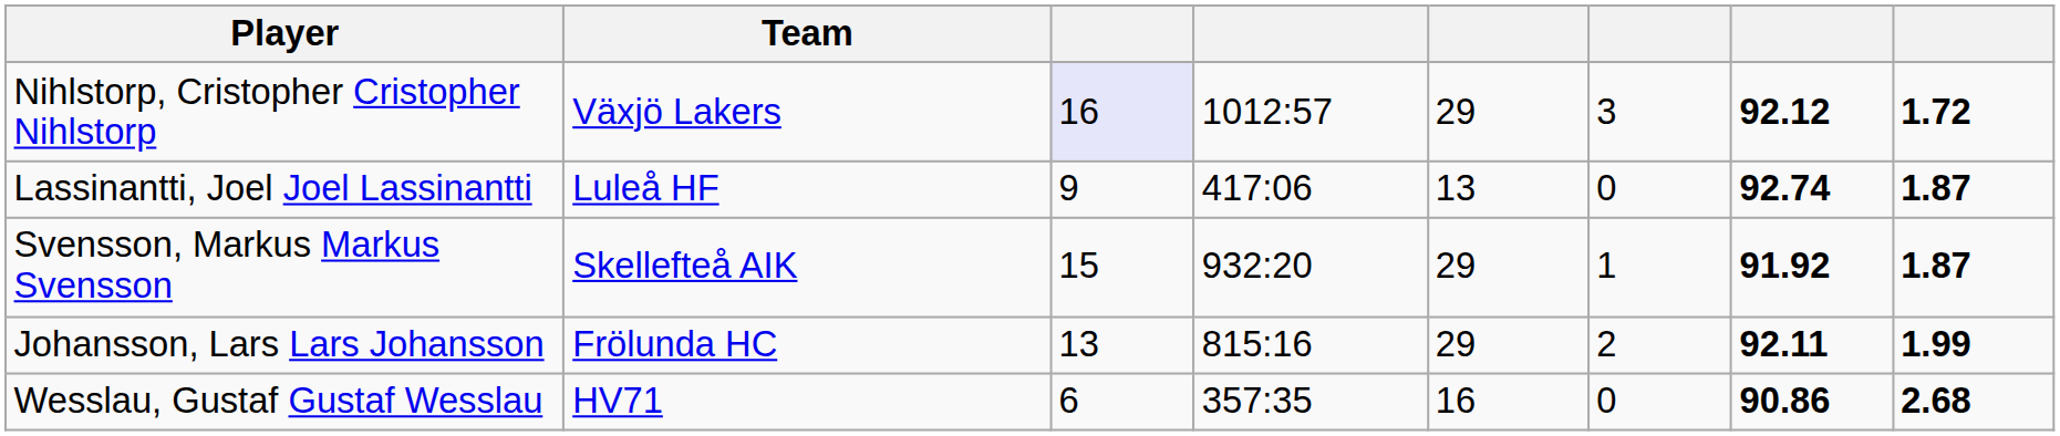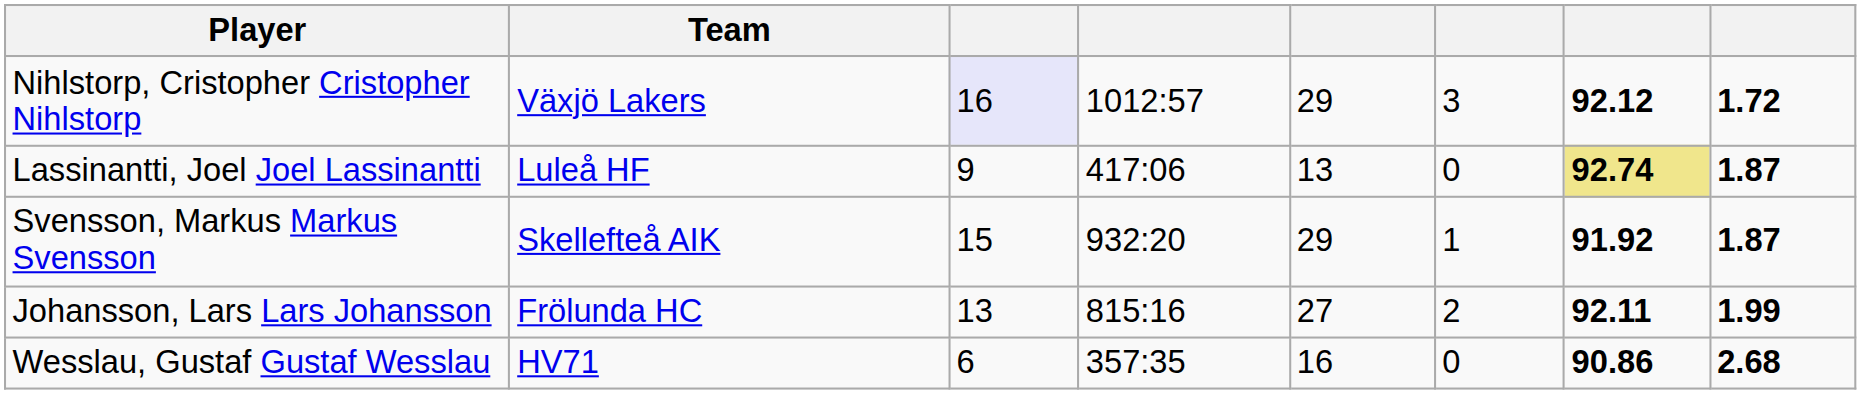Lassinantti, Joel Joel Lassinantti | column 7: no background -> khaki background
Johansson, Lars Lars Johansson | column 5: 29 -> 27
